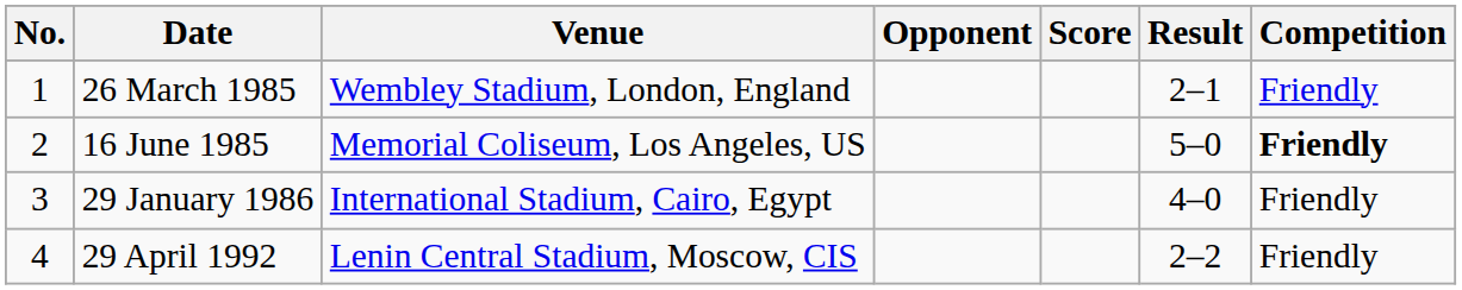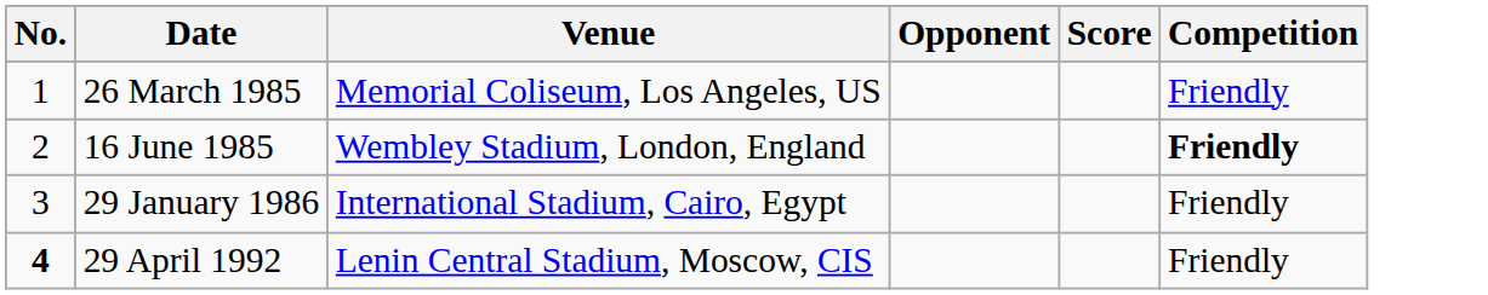- column: Result | 2–1 | 5–0 | 4–0 | 2–2
26 March 1985 | Venue: Wembley Stadium, London, England -> Memorial Coliseum, Los Angeles, US
16 June 1985 | Venue: Memorial Coliseum, Los Angeles, US -> Wembley Stadium, London, England
29 April 1992 | No.: normal -> bold
